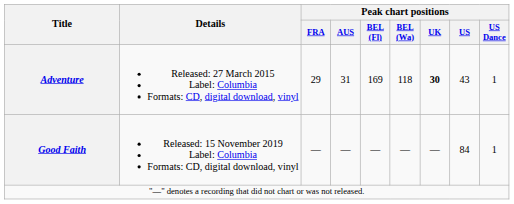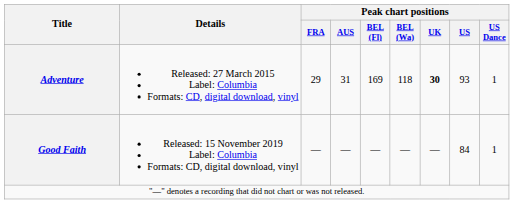Adventure | Peak chart positions / US: 43 -> 93
